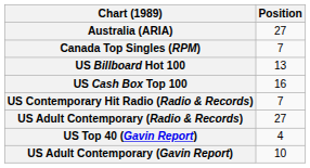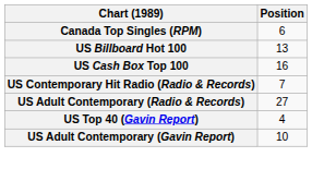- row: Australia (ARIA) | 27
Canada Top Singles (RPM) | Position: 7 -> 6
